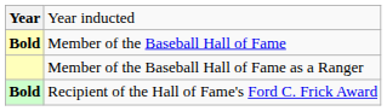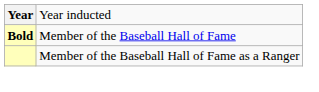- row: Bold | Recipient of the Hall of Fame's Ford C. Frick Award
